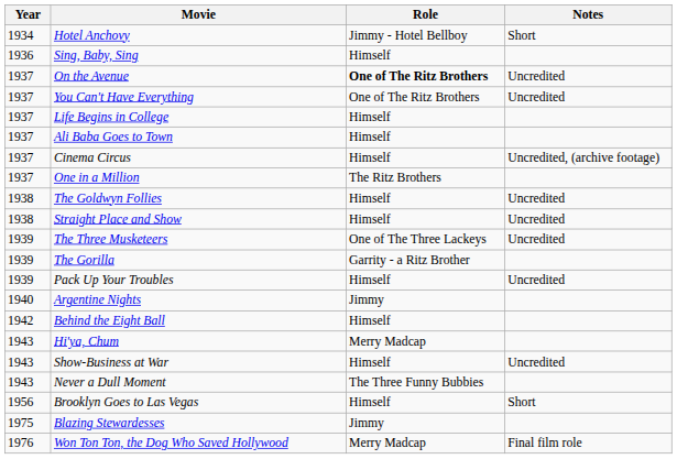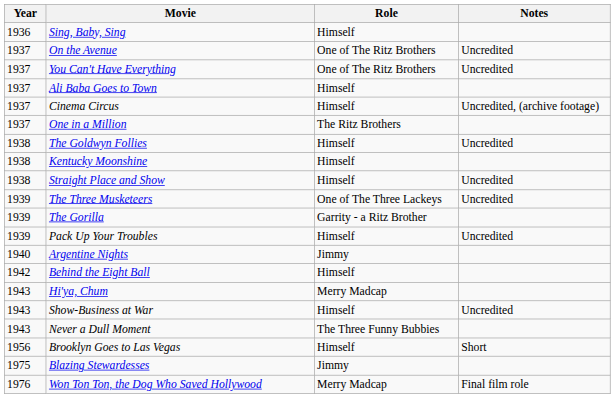- row: 1934 | Hotel Anchovy | Jimmy - Hotel Bellboy | Short
On the Avenue | Role: bold -> normal
- row: 1937 | Life Begins in College | Himself
+ row: 1938 | Kentucky Moonshine | Himself
